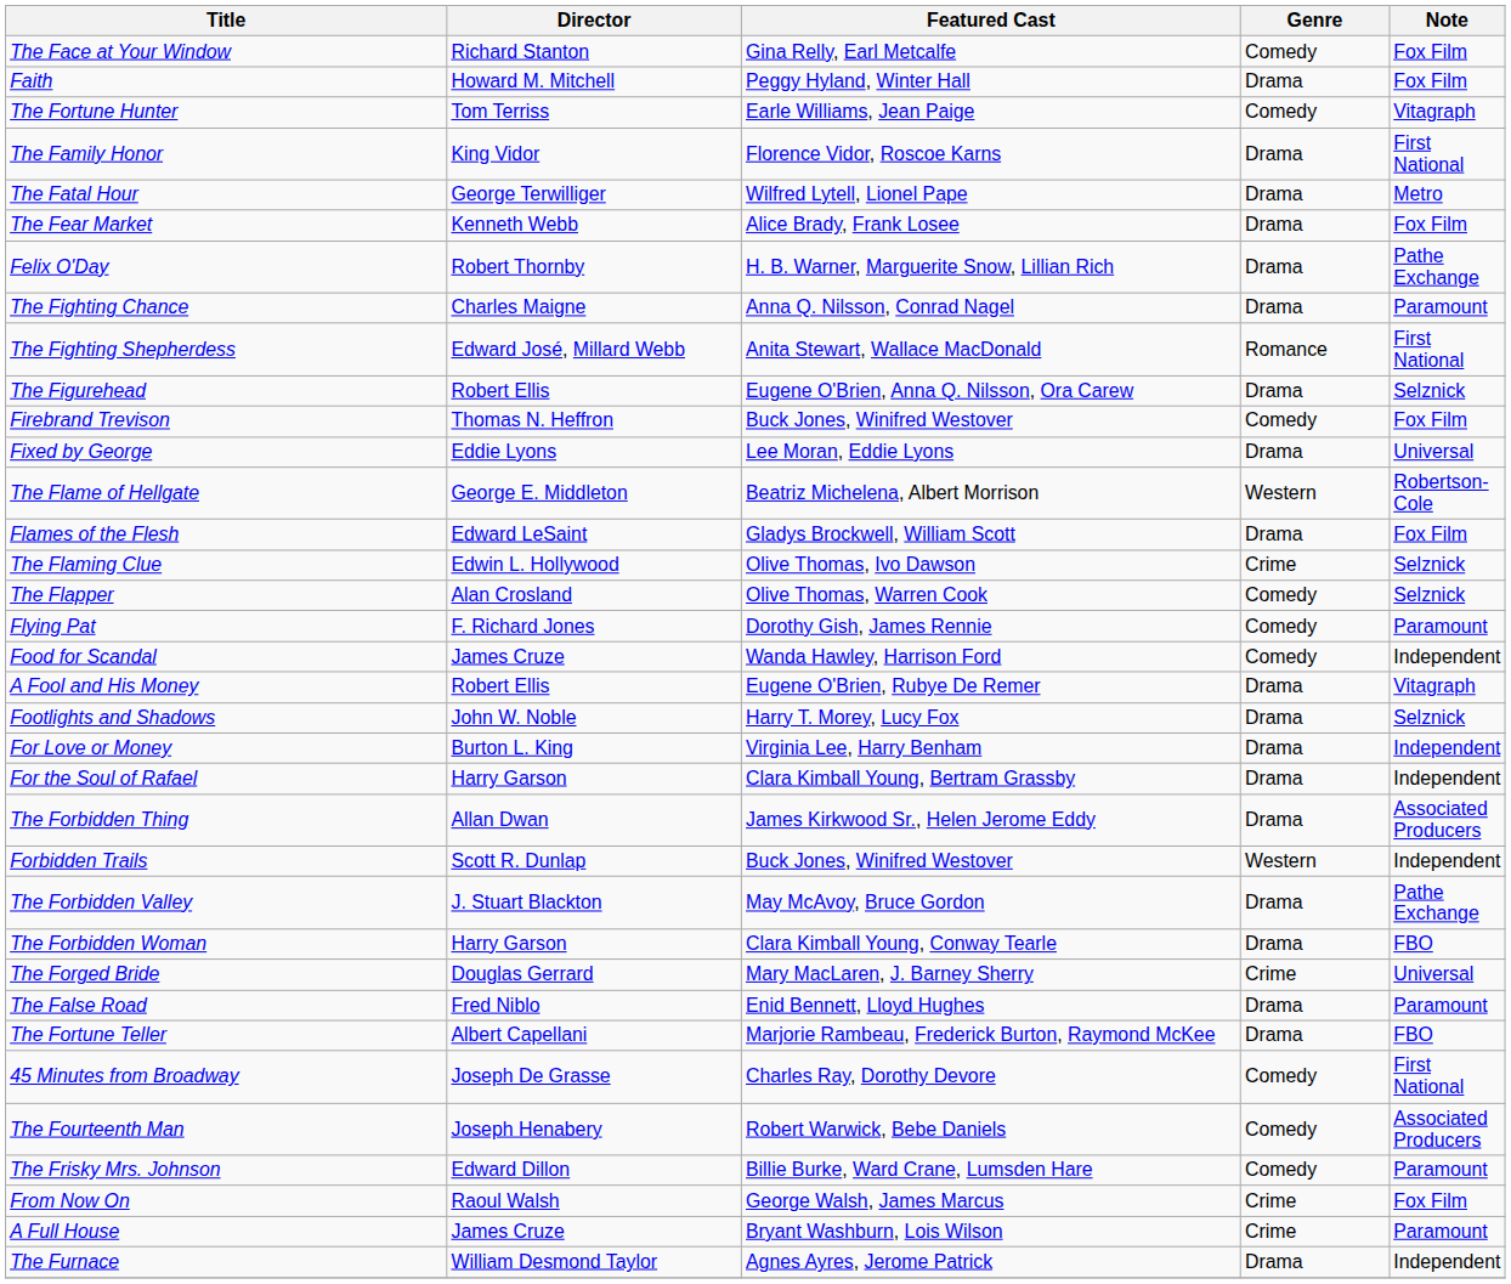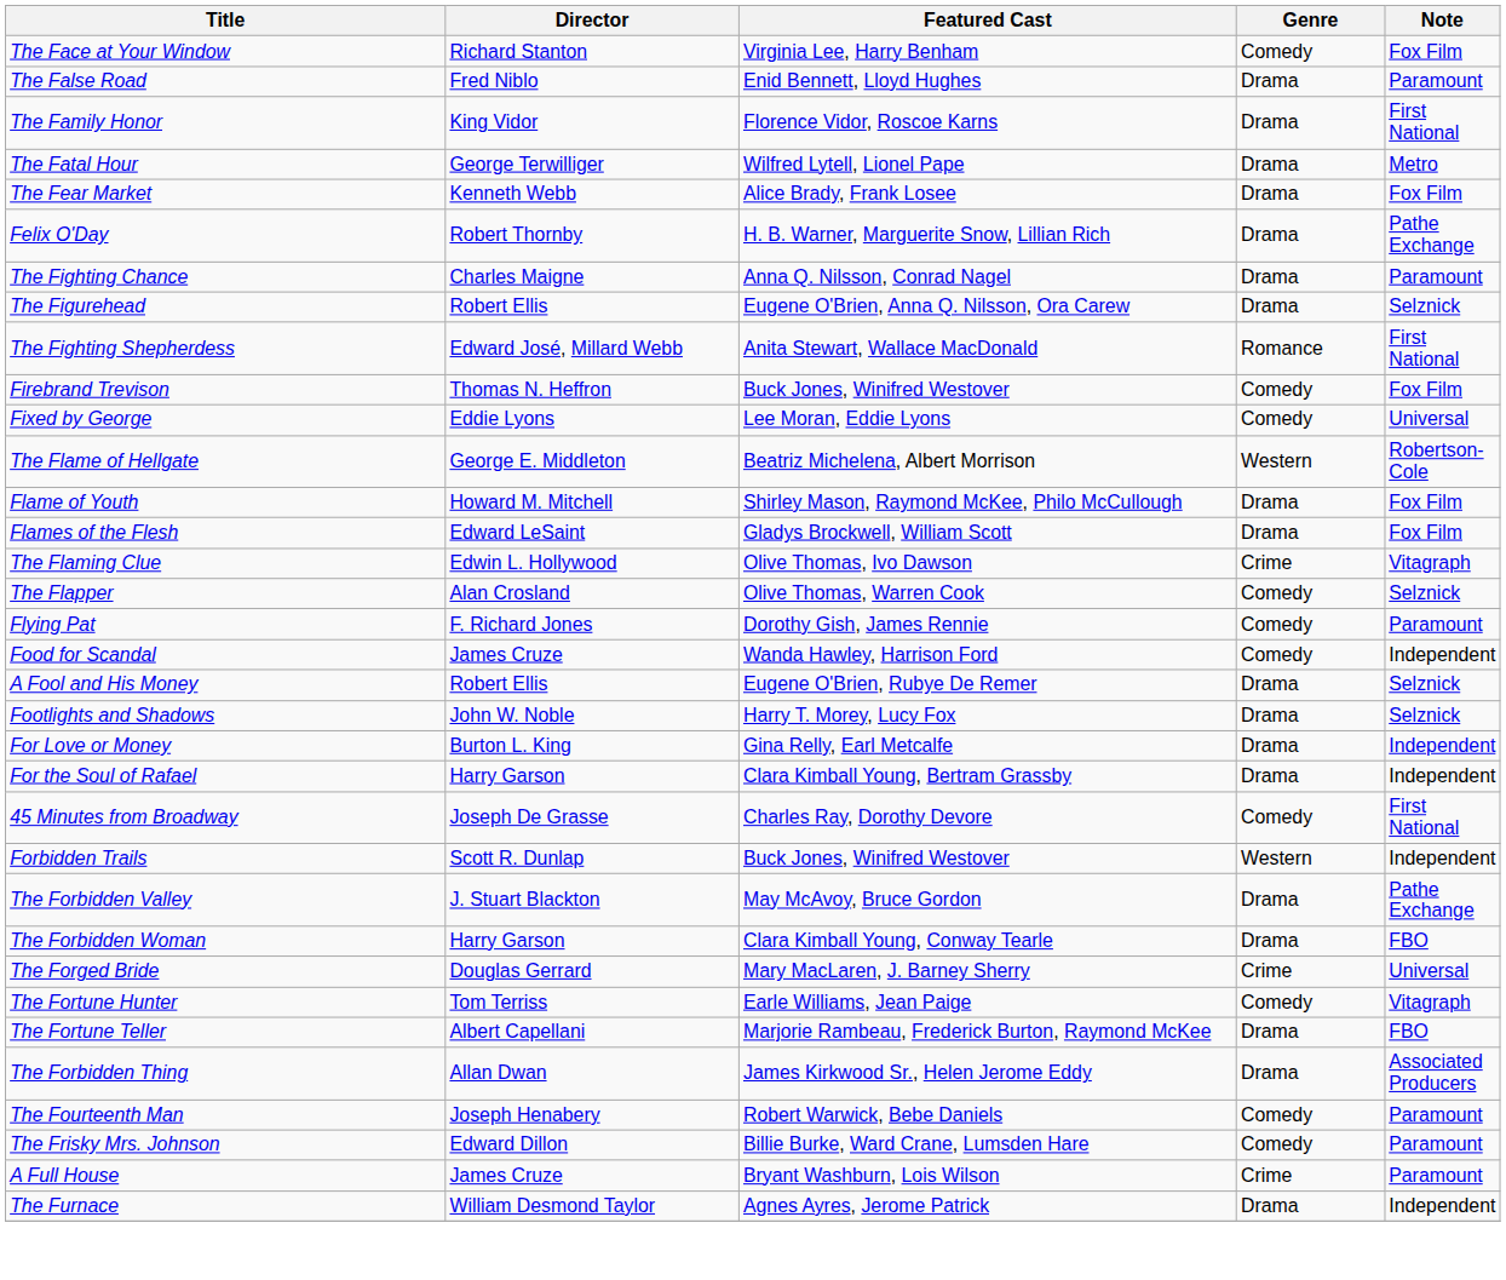The Face at Your Window | Featured Cast: Gina Relly, Earl Metcalfe -> Virginia Lee, Harry Benham
- row: Faith | Howard M. Mitchell | Peggy Hyland, Winter Hall | Drama | Fox Film
rows swapped: The False Road <-> The Fortune Hunter
rows swapped: The Fighting Shepherdess <-> The Figurehead
Fixed by George | Genre: Drama -> Comedy
+ row: Flame of Youth | Howard M. Mitchell | Shirley Mason, Raymond McKee, Philo McCullough | Drama | Fox Film
The Flaming Clue | Note: Selznick -> Vitagraph
A Fool and His Money | Note: Vitagraph -> Selznick
For Love or Money | Featured Cast: Virginia Lee, Harry Benham -> Gina Relly, Earl Metcalfe
rows swapped: The Forbidden Thing <-> 45 Minutes from Broadway
The Fourteenth Man | Note: Associated Producers -> Paramount
- row: From Now On | Raoul Walsh | George Walsh, James Marcus | Crime | Fox Film
